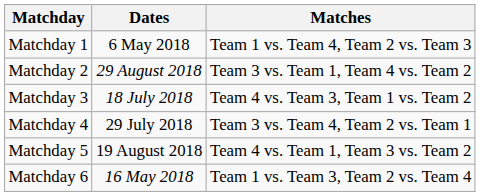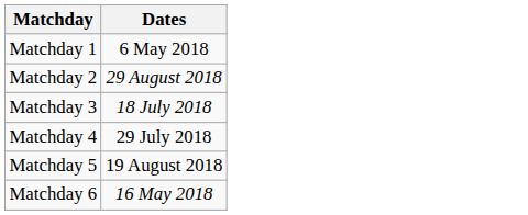- column: Matches | Team 1 vs. Team 4, Team 2 vs. Team 3 | Team 3 vs. Team 1, Team 4 vs. Team 2 | Team 4 vs. Team 3, Team 1 vs. Team 2 | Team 3 vs. Team 4, Team 2 vs. Team 1 | Team 4 vs. Team 1, Team 3 vs. Team 2 | Team 1 vs. Team 3, Team 2 vs. Team 4
